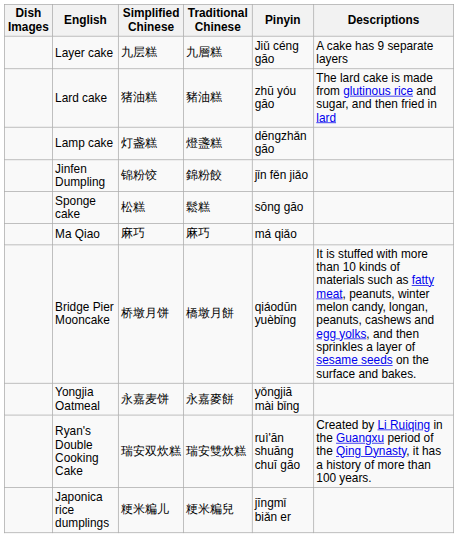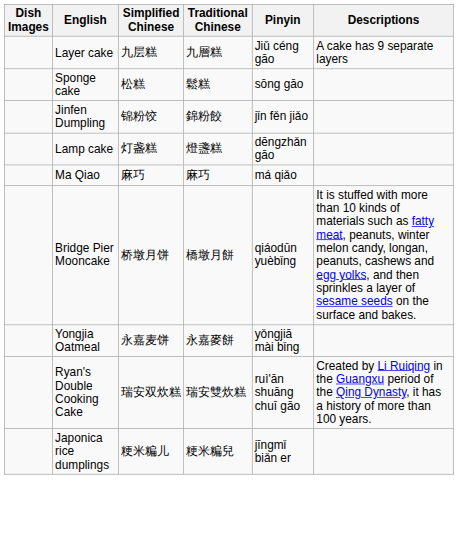- row: Lard cake | 猪油糕 | 豬油糕 | zhū yóu gāo | The lard cake is made from glutinous rice and sugar, and then fried in lard
rows swapped: Lamp cake <-> Sponge cake
